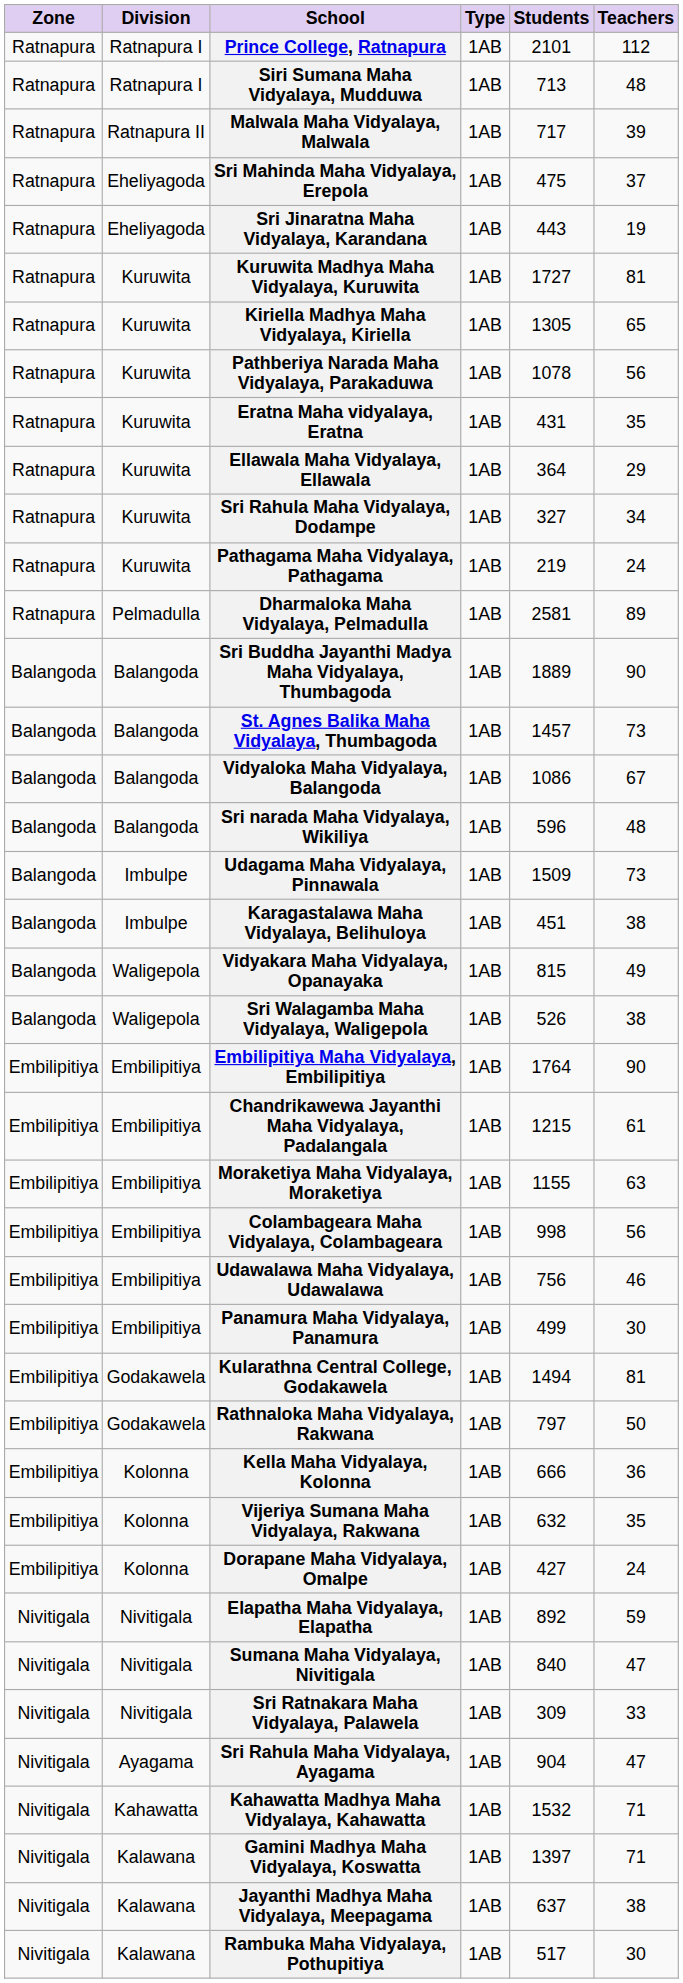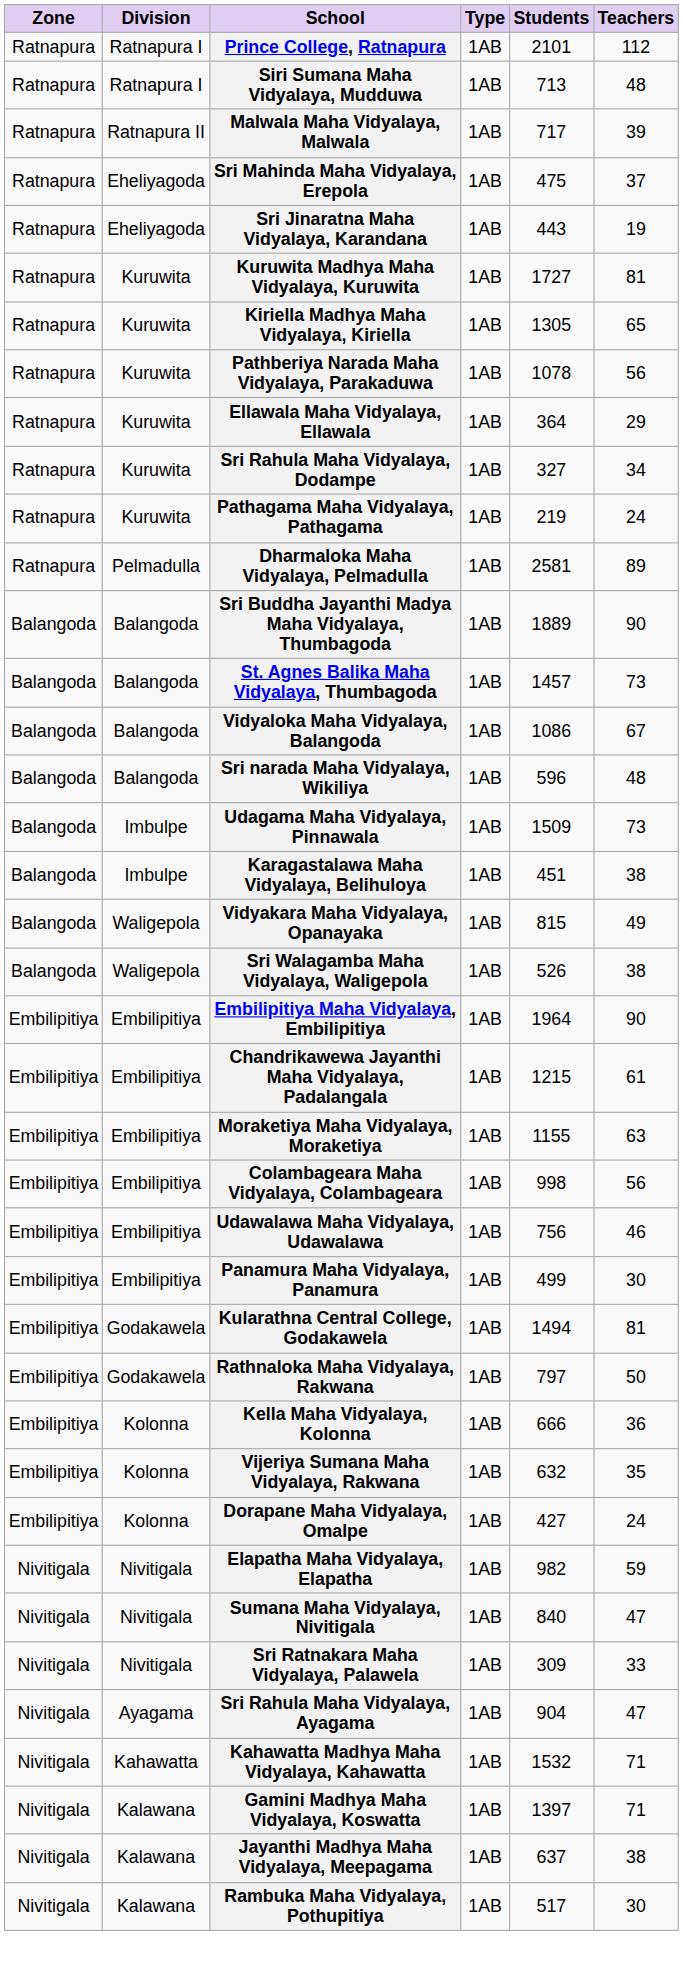- row: Ratnapura | Kuruwita | Eratna Maha vidyalaya, Eratna | 1AB | 431 | 35
Embilipitiya Maha Vidyalaya, Embilipitiya | Students: 1764 -> 1964
Elapatha Maha Vidyalaya, Elapatha | Students: 892 -> 982
